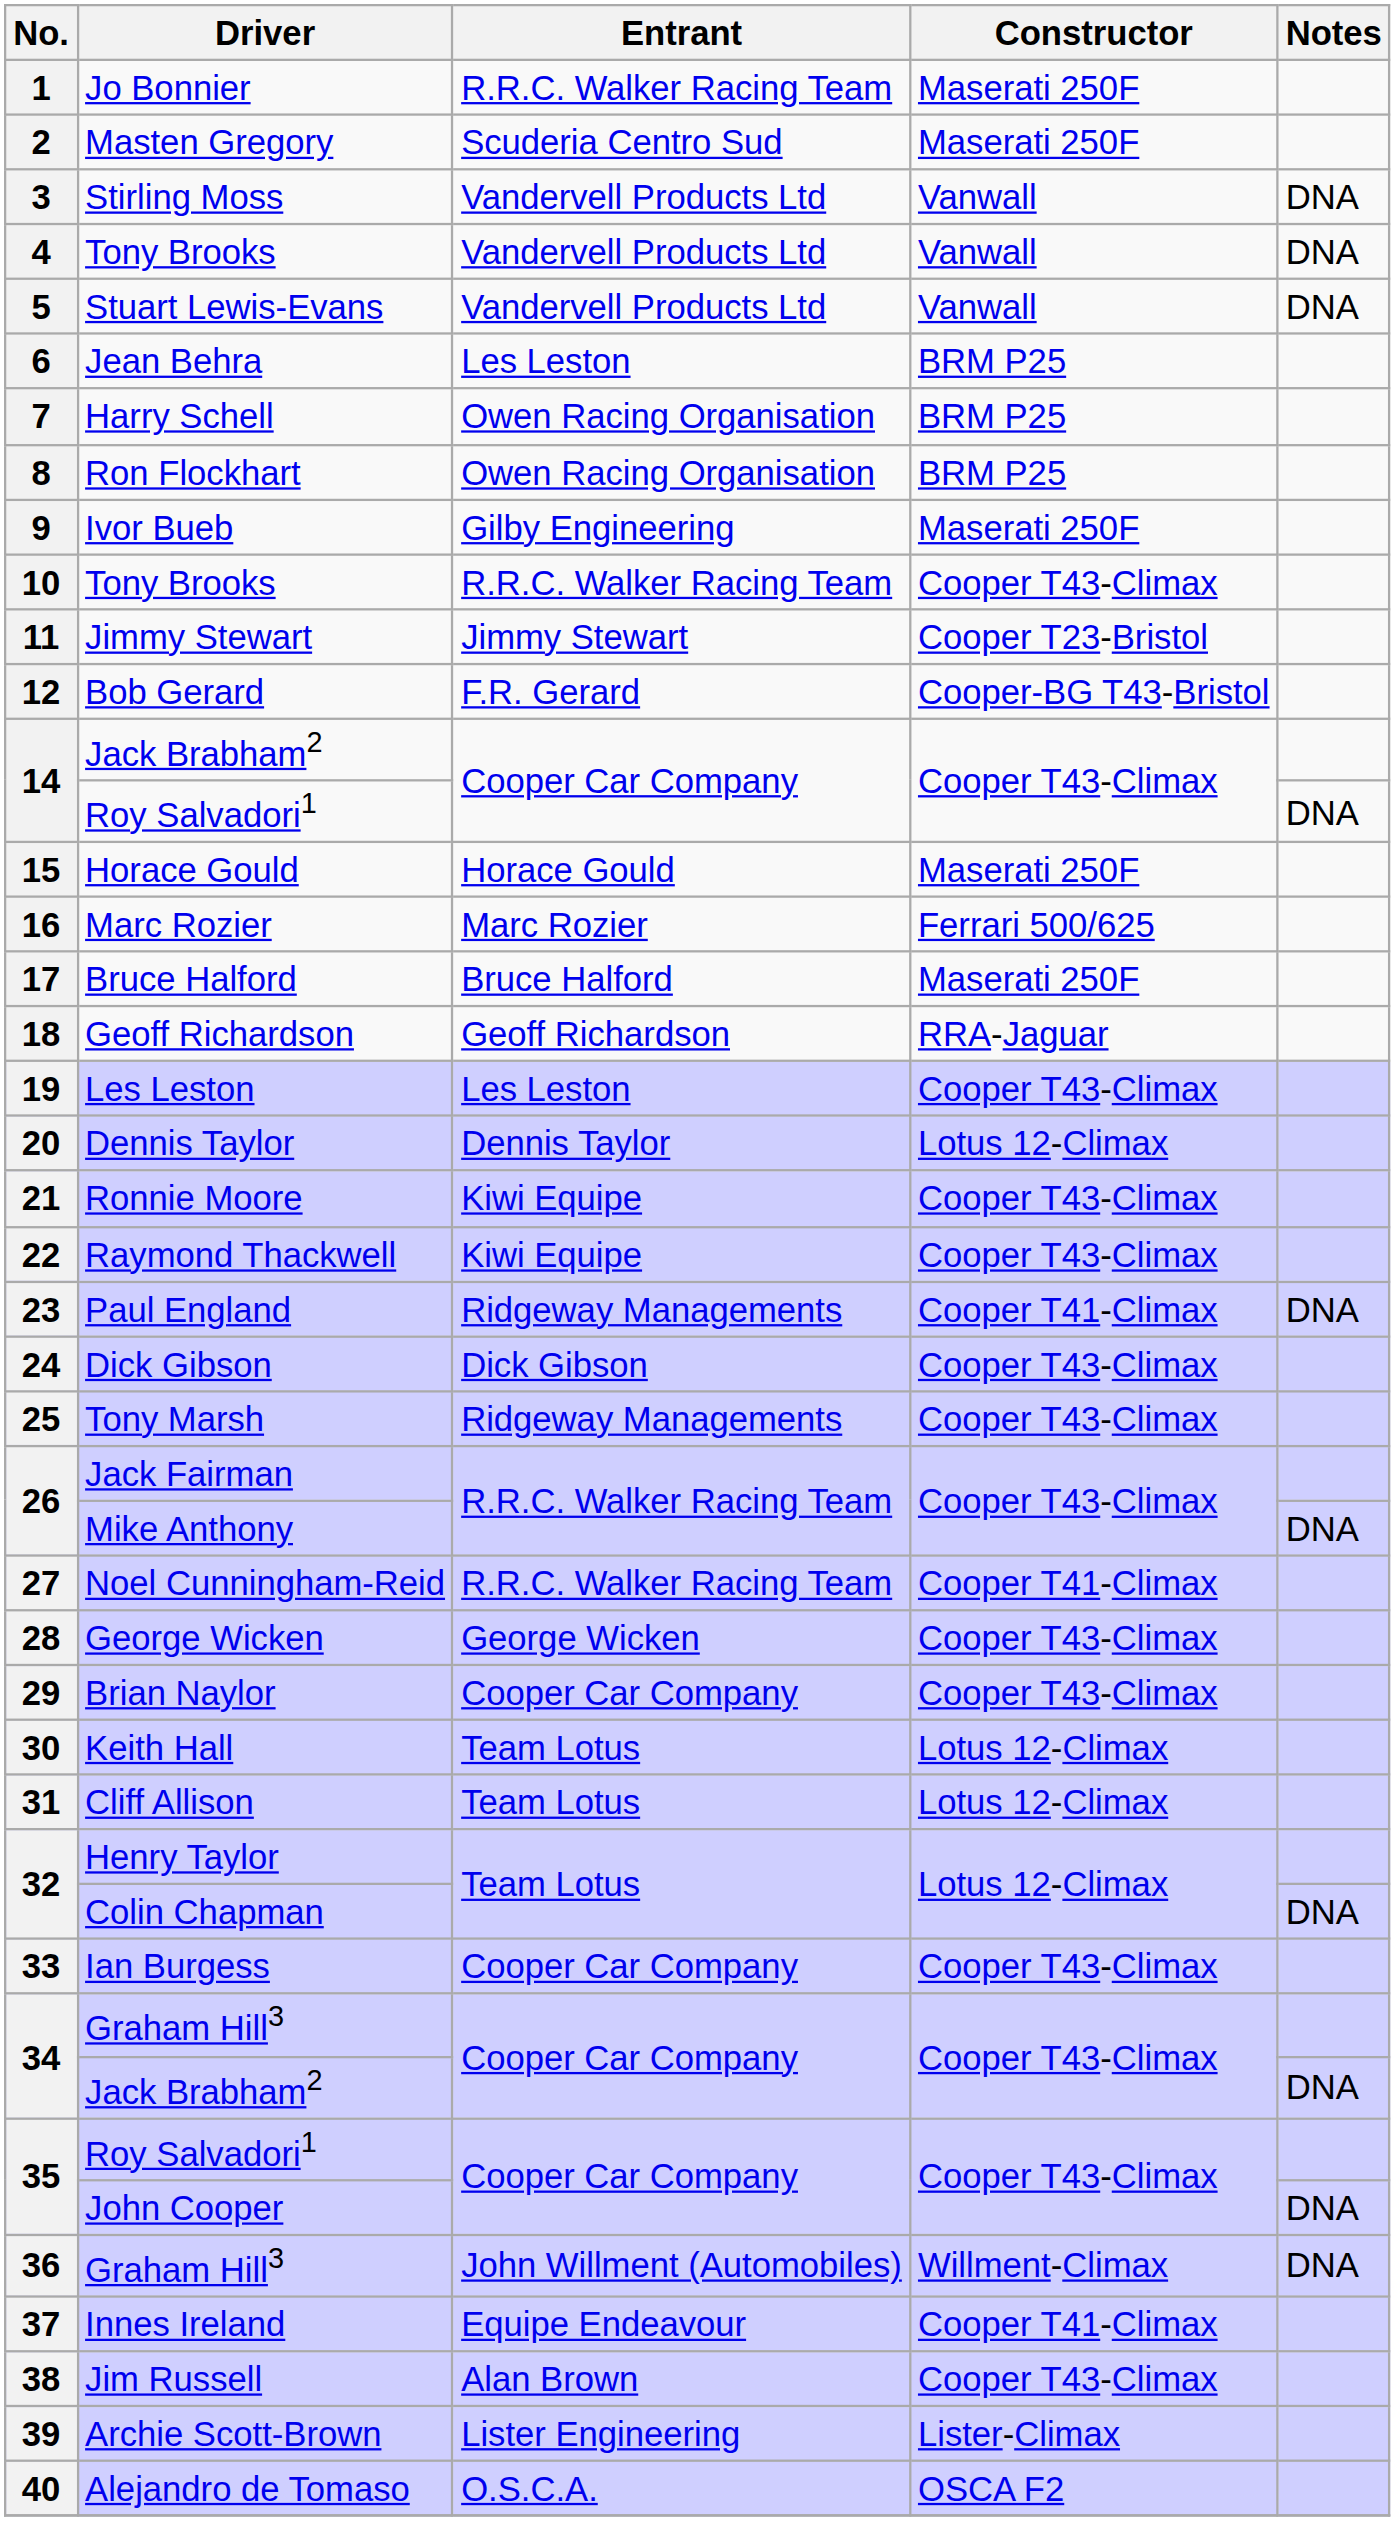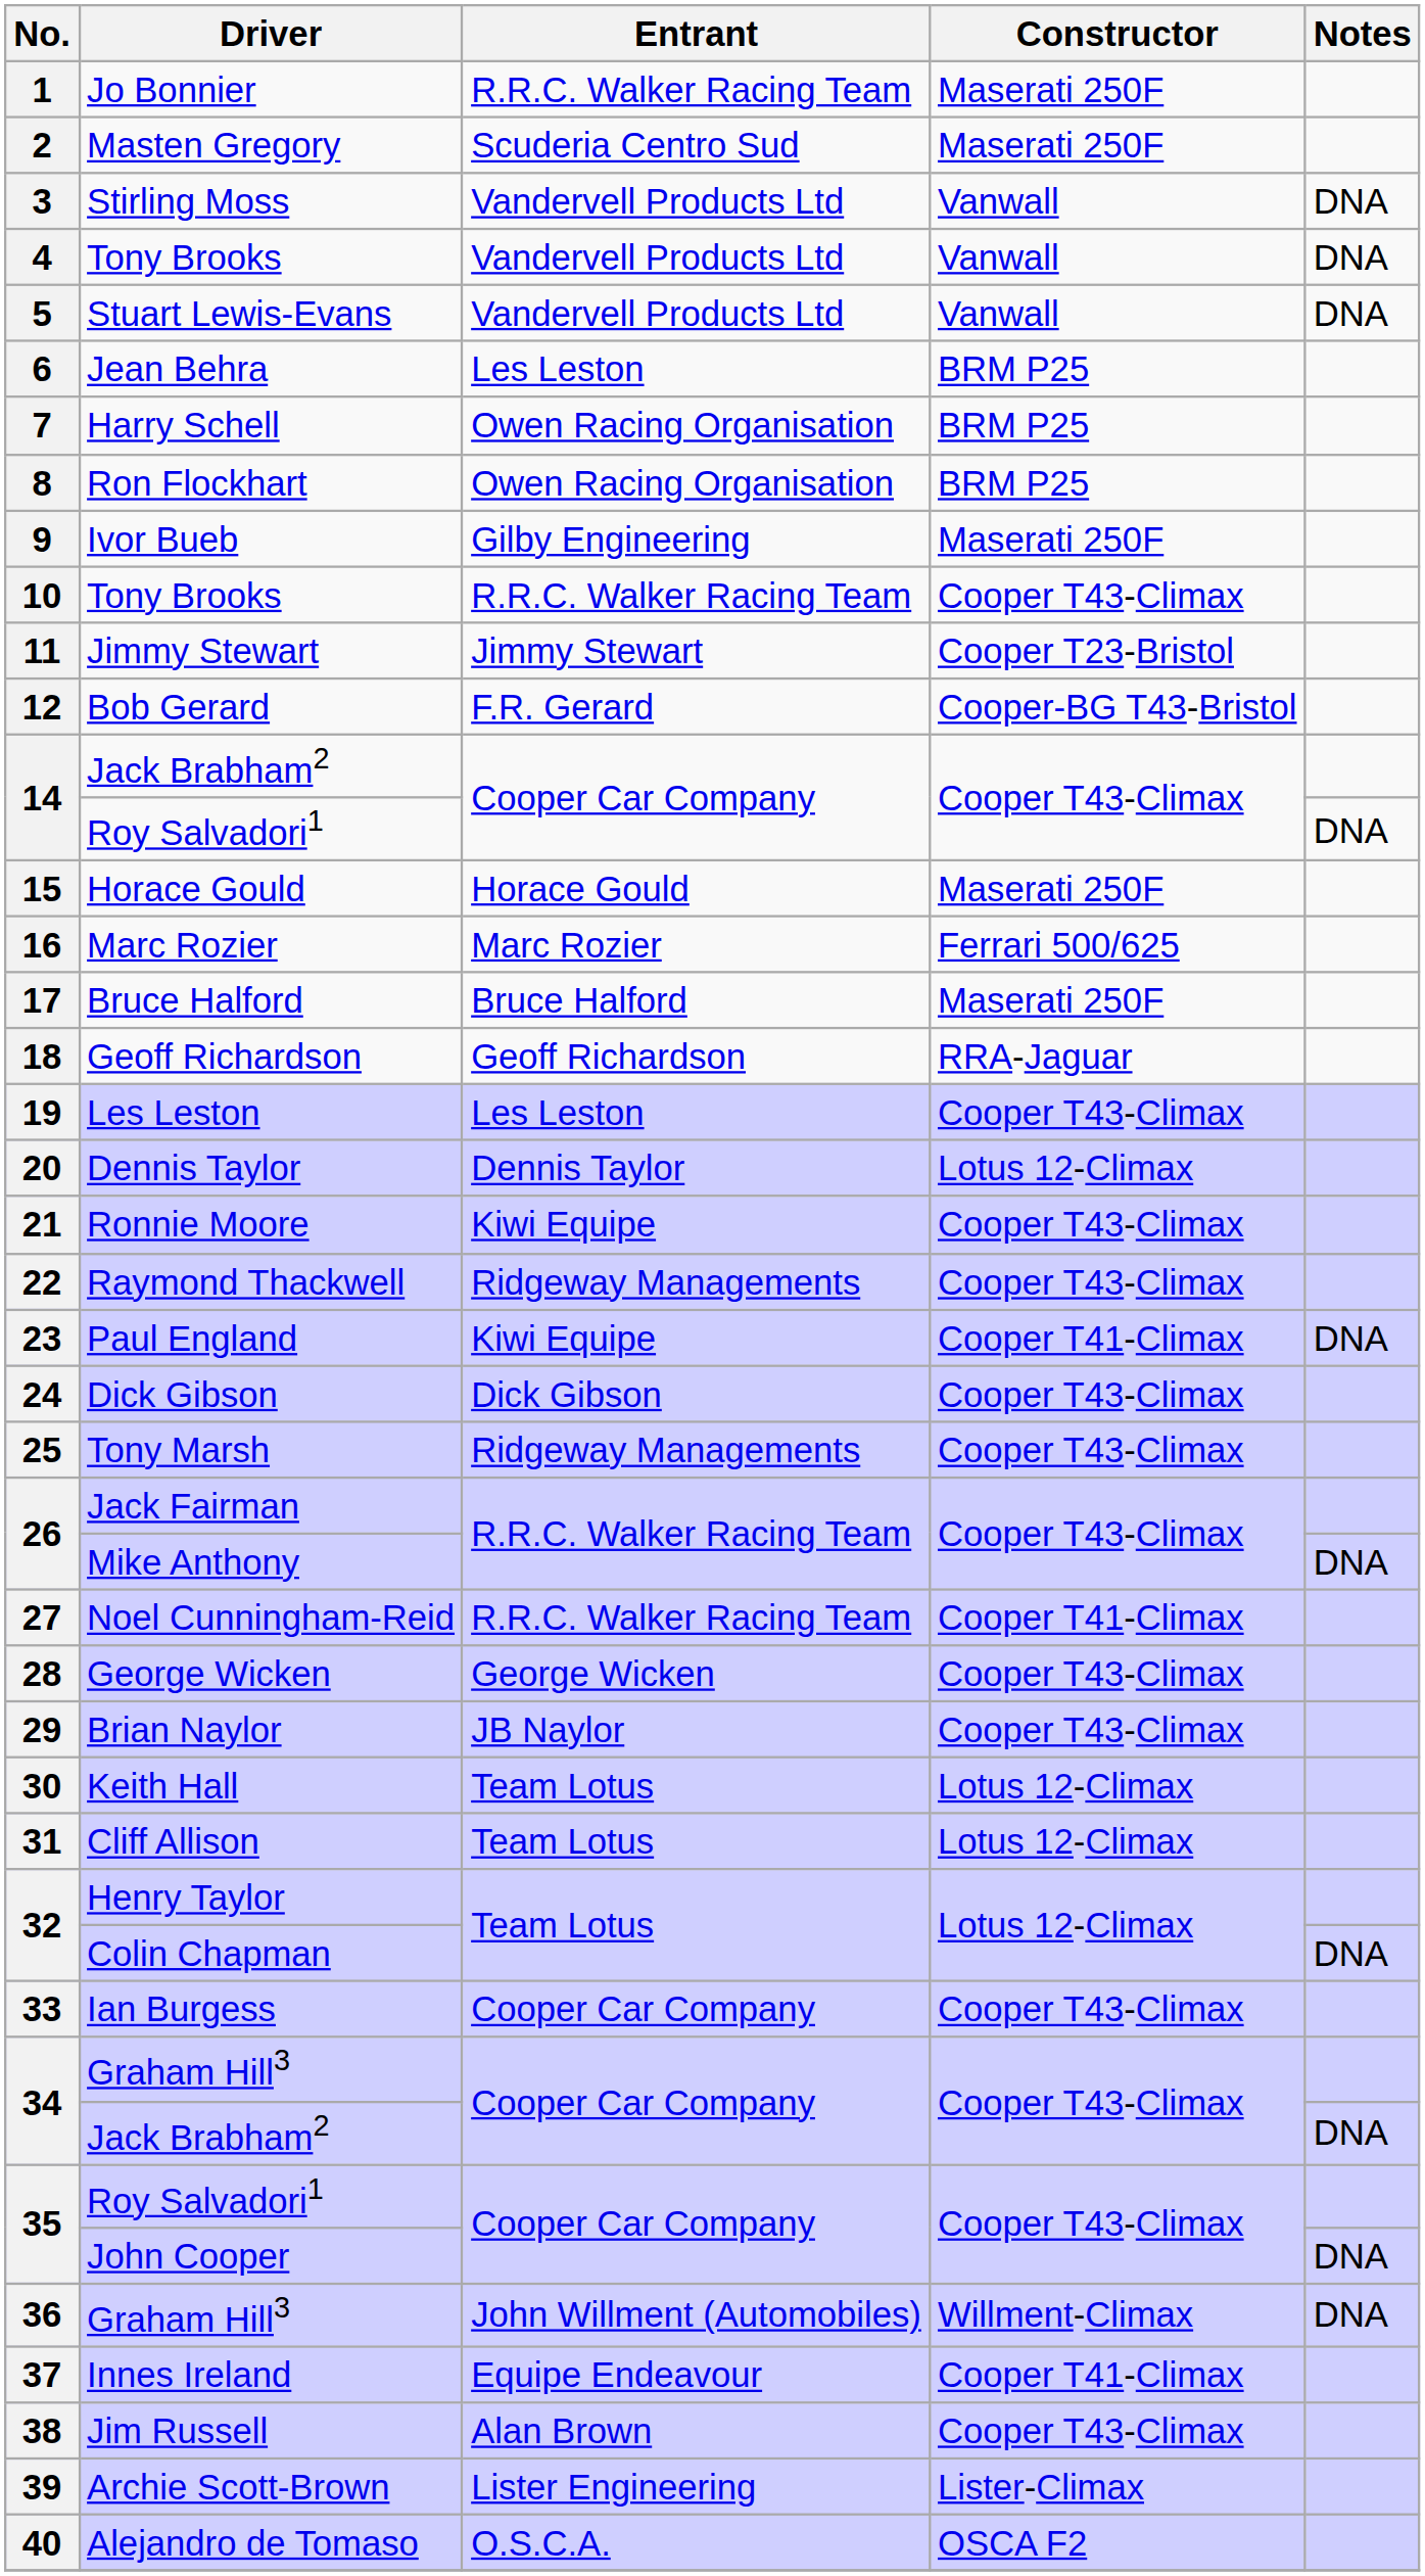Raymond Thackwell | Entrant: Kiwi Equipe -> Ridgeway Managements
Paul England | Entrant: Ridgeway Managements -> Kiwi Equipe
Brian Naylor | Entrant: Cooper Car Company -> JB Naylor
